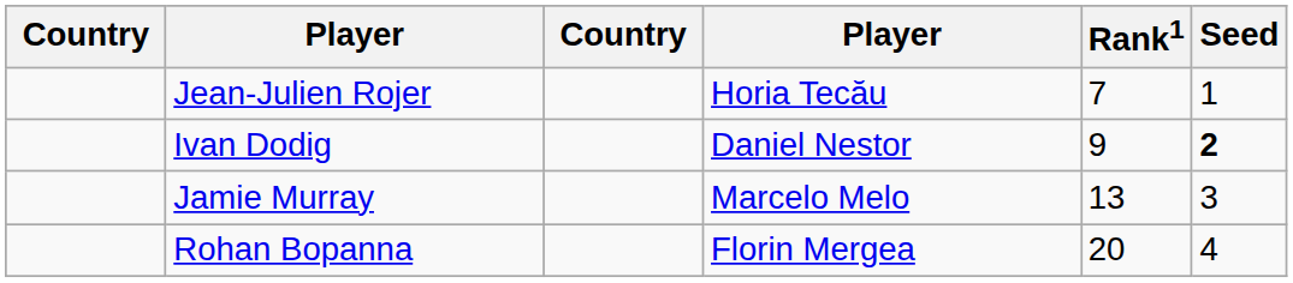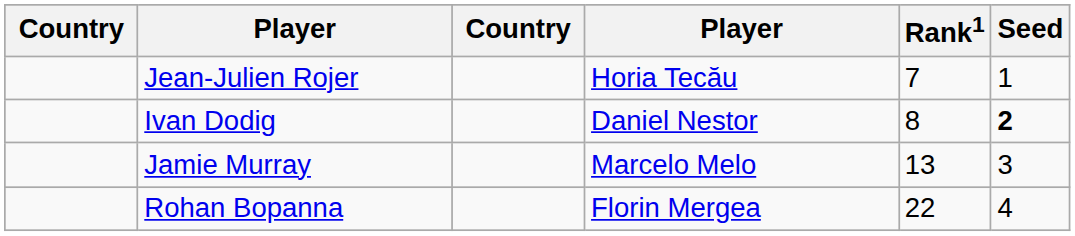Ivan Dodig | Rank1: 9 -> 8
Rohan Bopanna | Rank1: 20 -> 22
